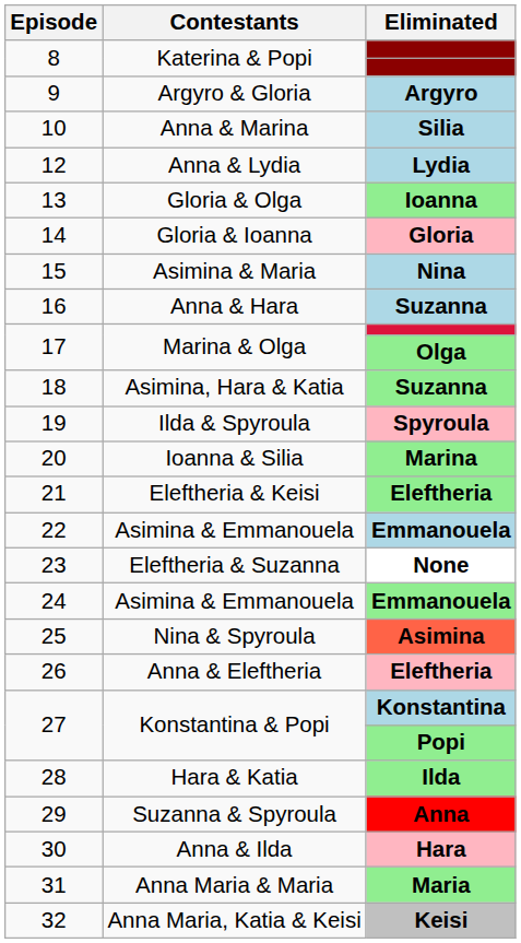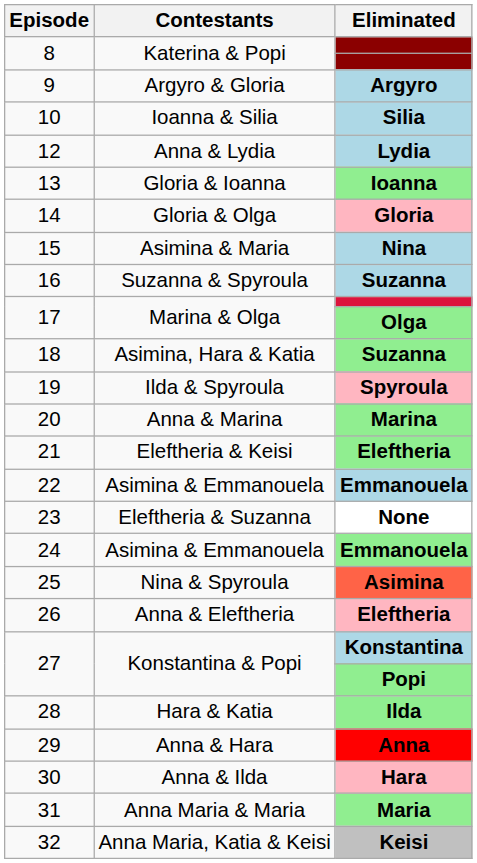10 | Contestants: Anna & Marina -> Ioanna & Silia
13 | Contestants: Gloria & Olga -> Gloria & Ioanna
14 | Contestants: Gloria & Ioanna -> Gloria & Olga
16 | Contestants: Anna & Hara -> Suzanna & Spyroula
20 | Contestants: Ioanna & Silia -> Anna & Marina
29 | Contestants: Suzanna & Spyroula -> Anna & Hara
